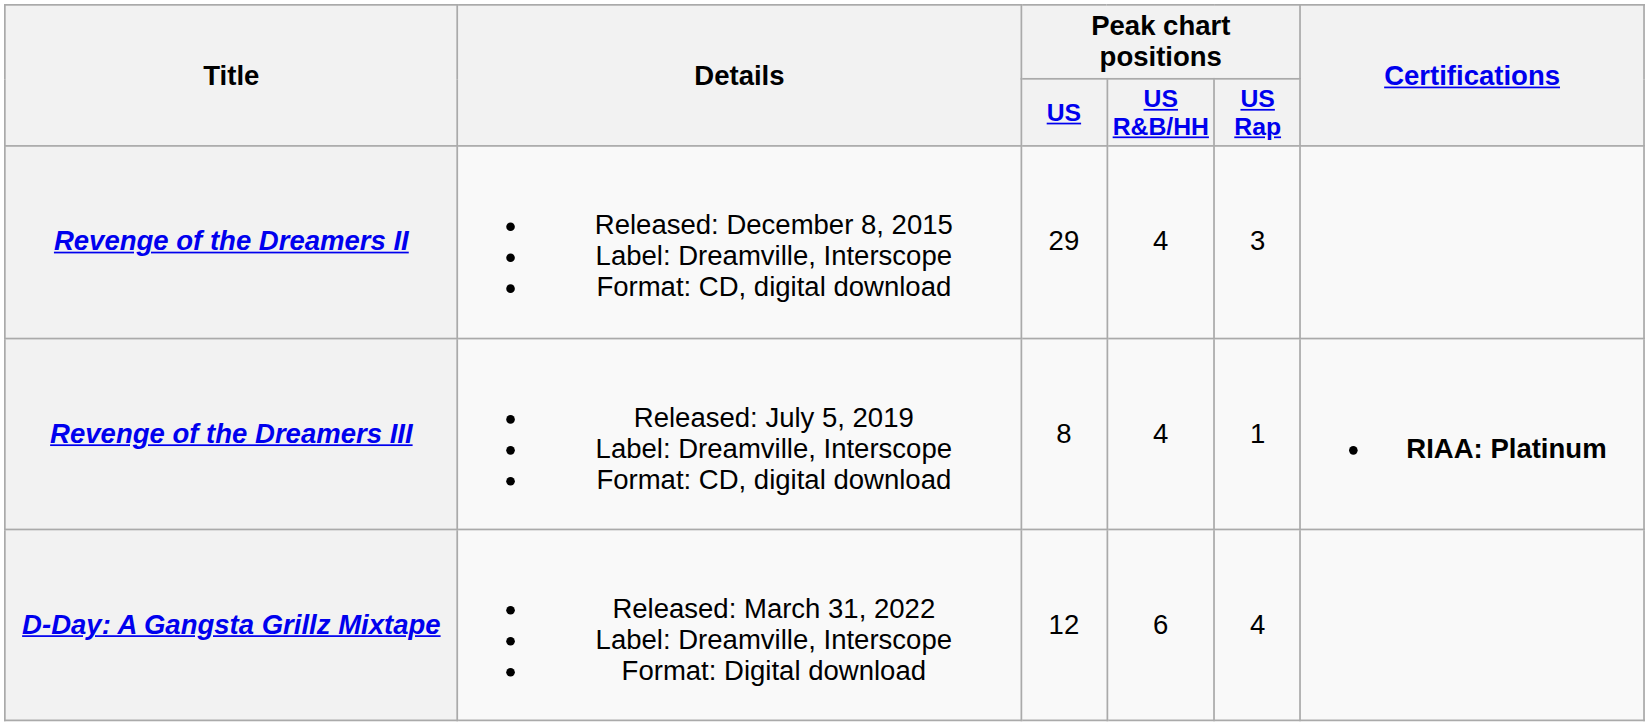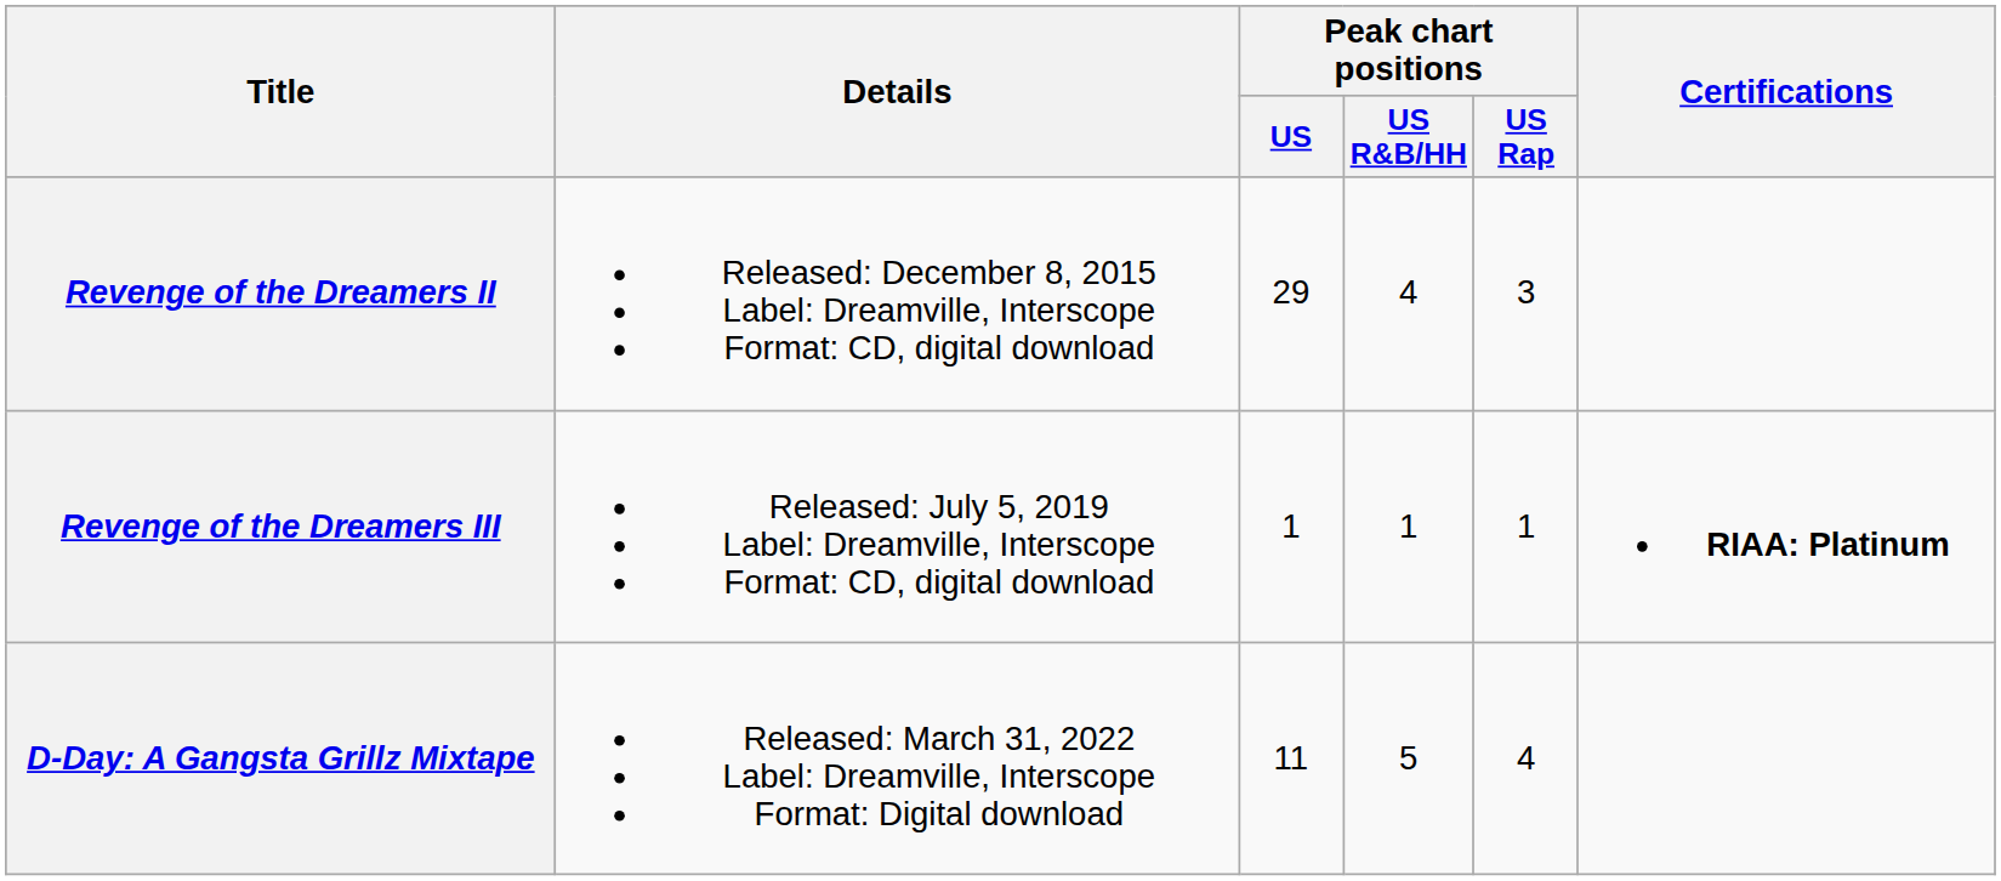Revenge of the Dreamers III | Peak chart positions / US: 8 -> 1
Revenge of the Dreamers III | Peak chart positions / US R&B/HH: 4 -> 1
D-Day: A Gangsta Grillz Mixtape | Peak chart positions / US: 12 -> 11
D-Day: A Gangsta Grillz Mixtape | Peak chart positions / US R&B/HH: 6 -> 5
